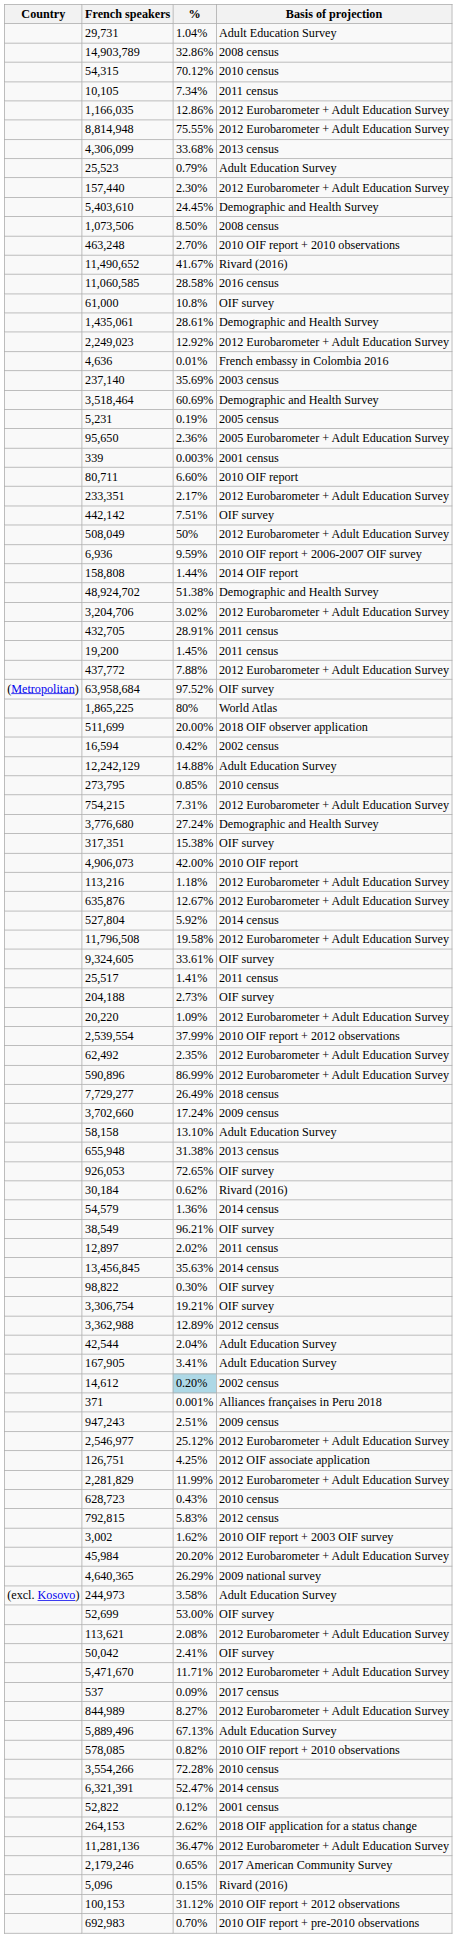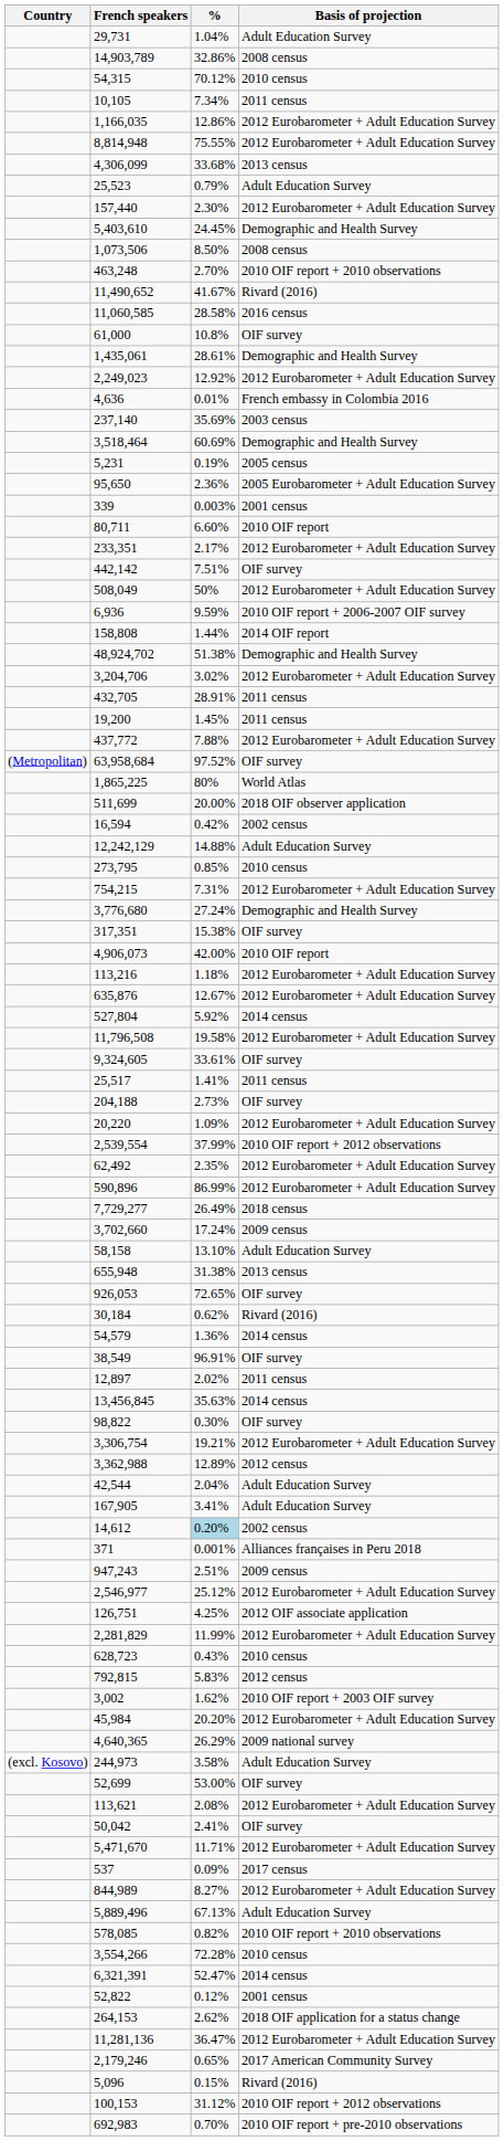38,549 | %: 96.21% -> 96.91%
3,306,754 | Basis of projection: OIF survey -> 2012 Eurobarometer + Adult Education Survey
